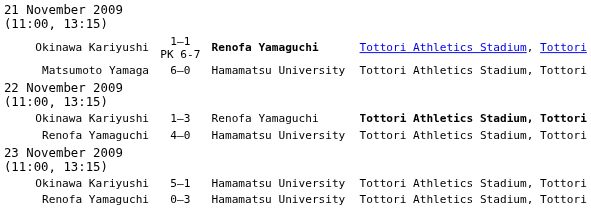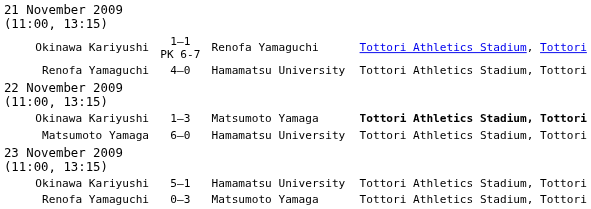1–1 PK 6-7 | column 3: bold -> normal
rows swapped: 6–0 <-> 4–0
1–3 | column 3: Renofa Yamaguchi -> Matsumoto Yamaga
0–3 | column 3: Hamamatsu University -> Matsumoto Yamaga
